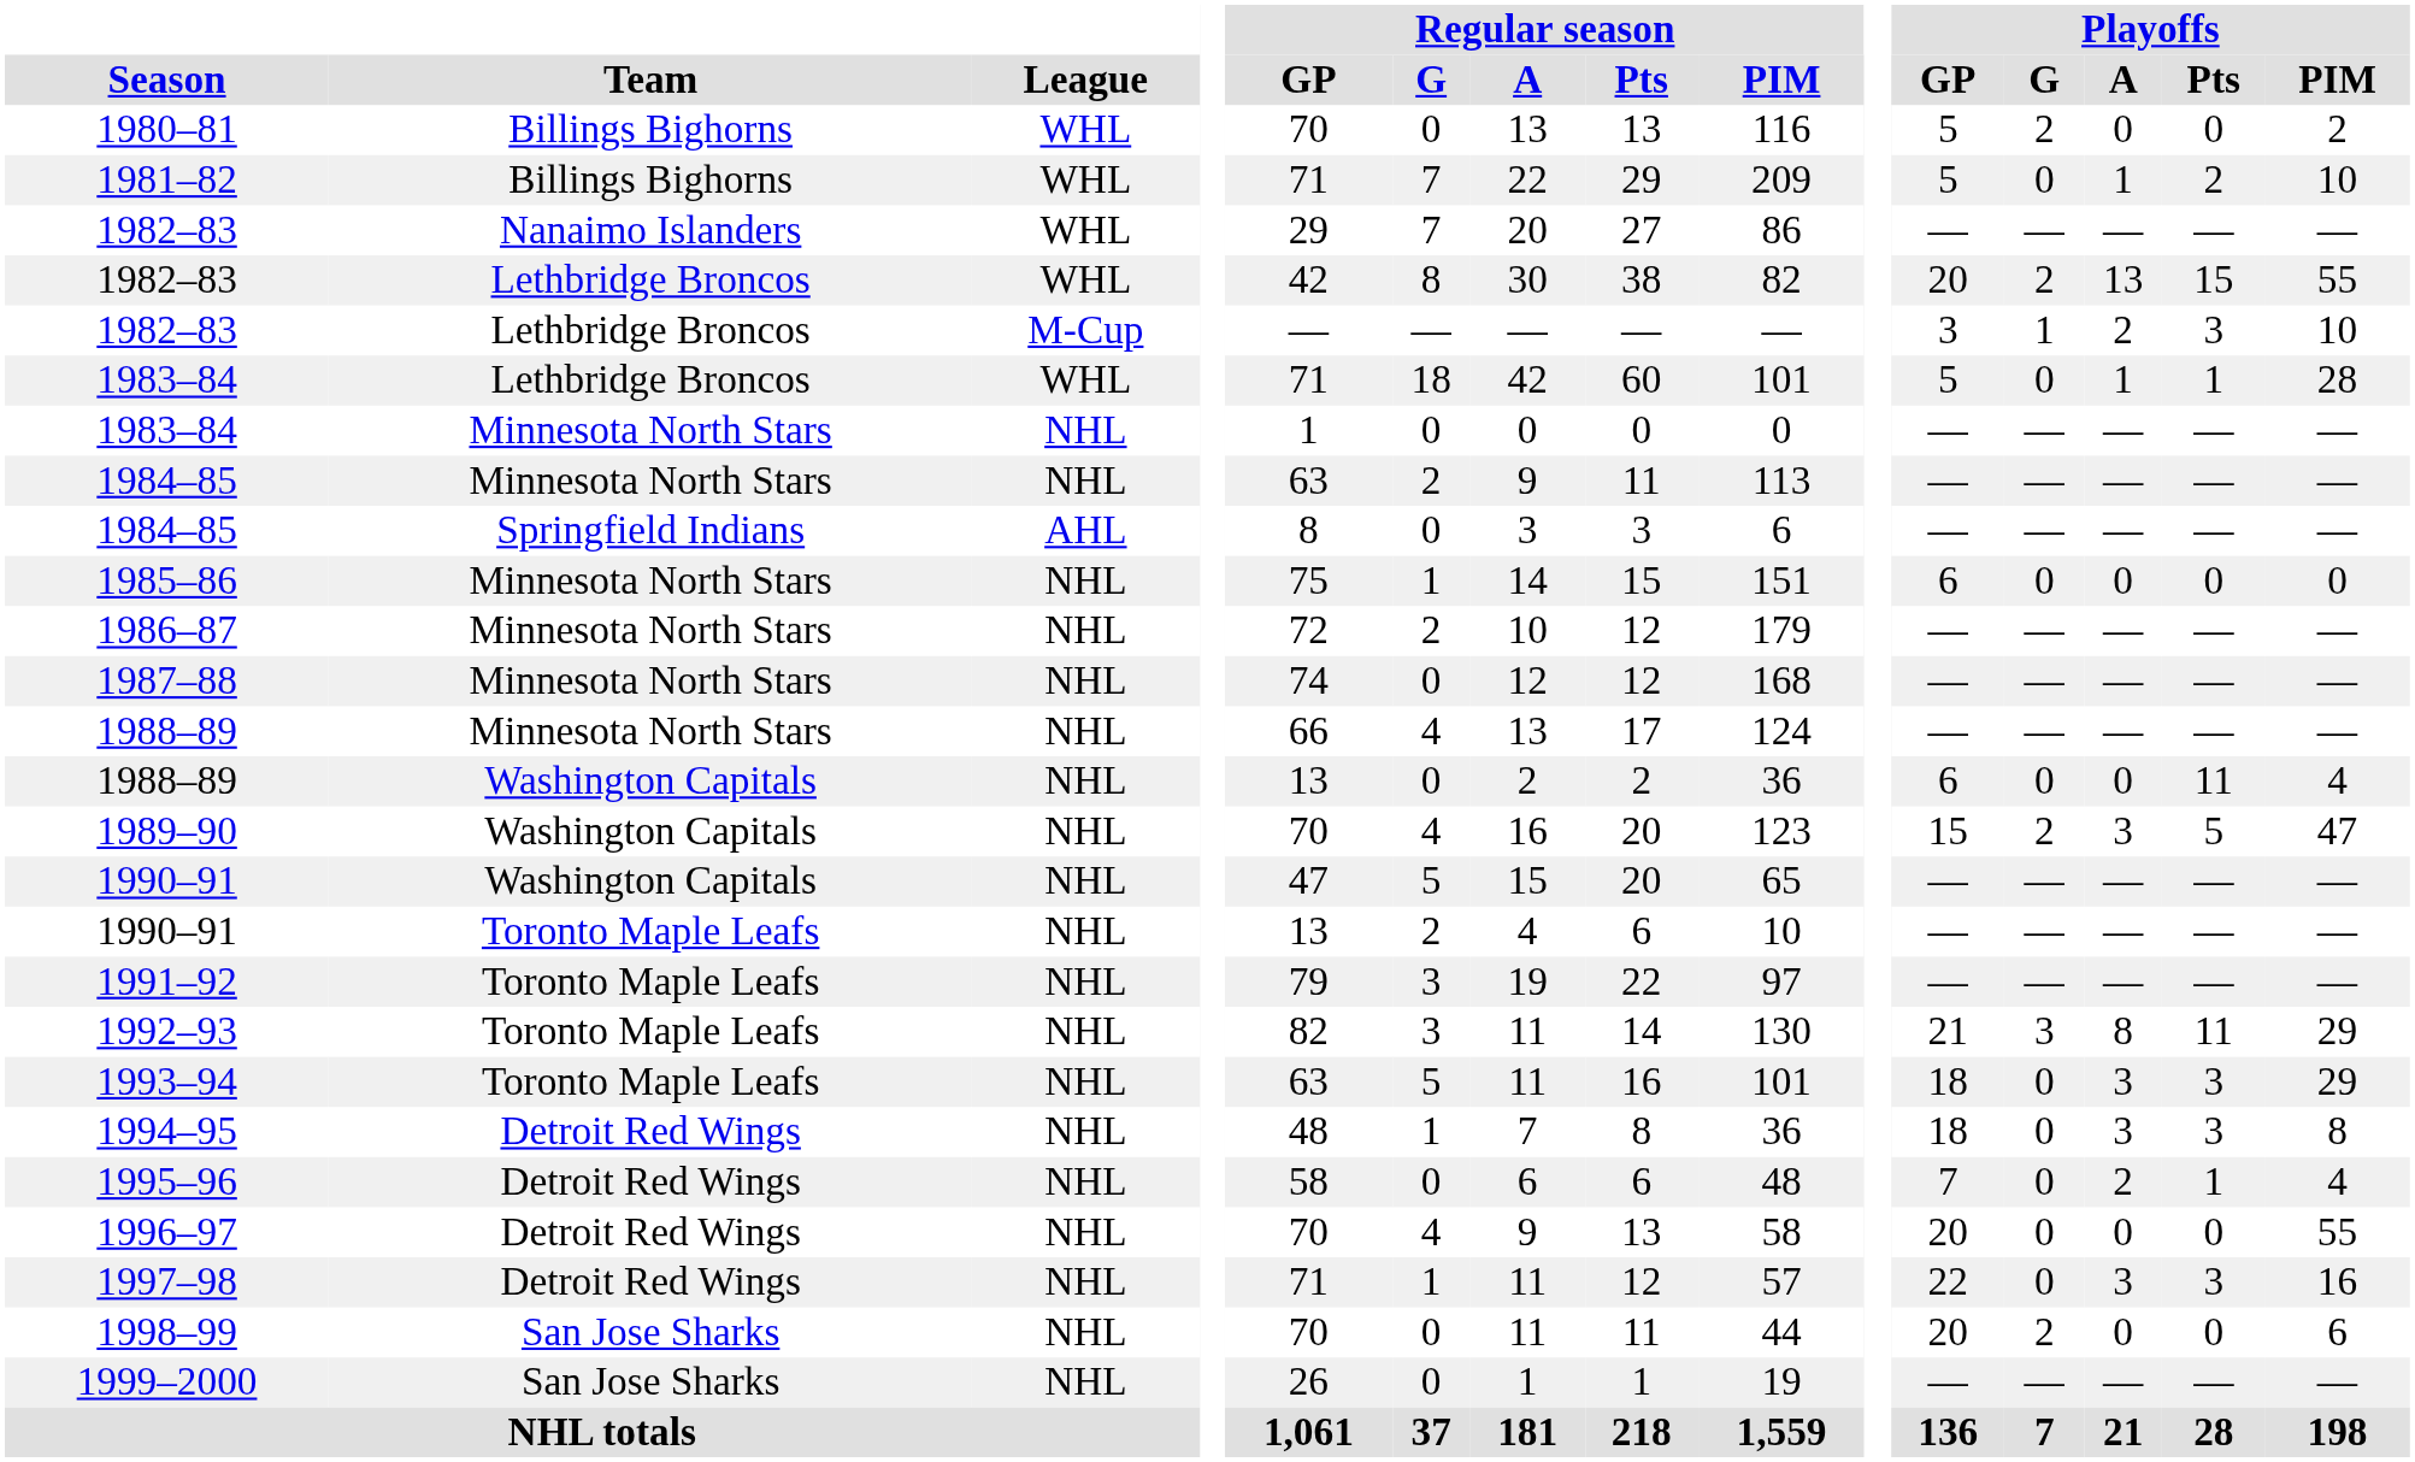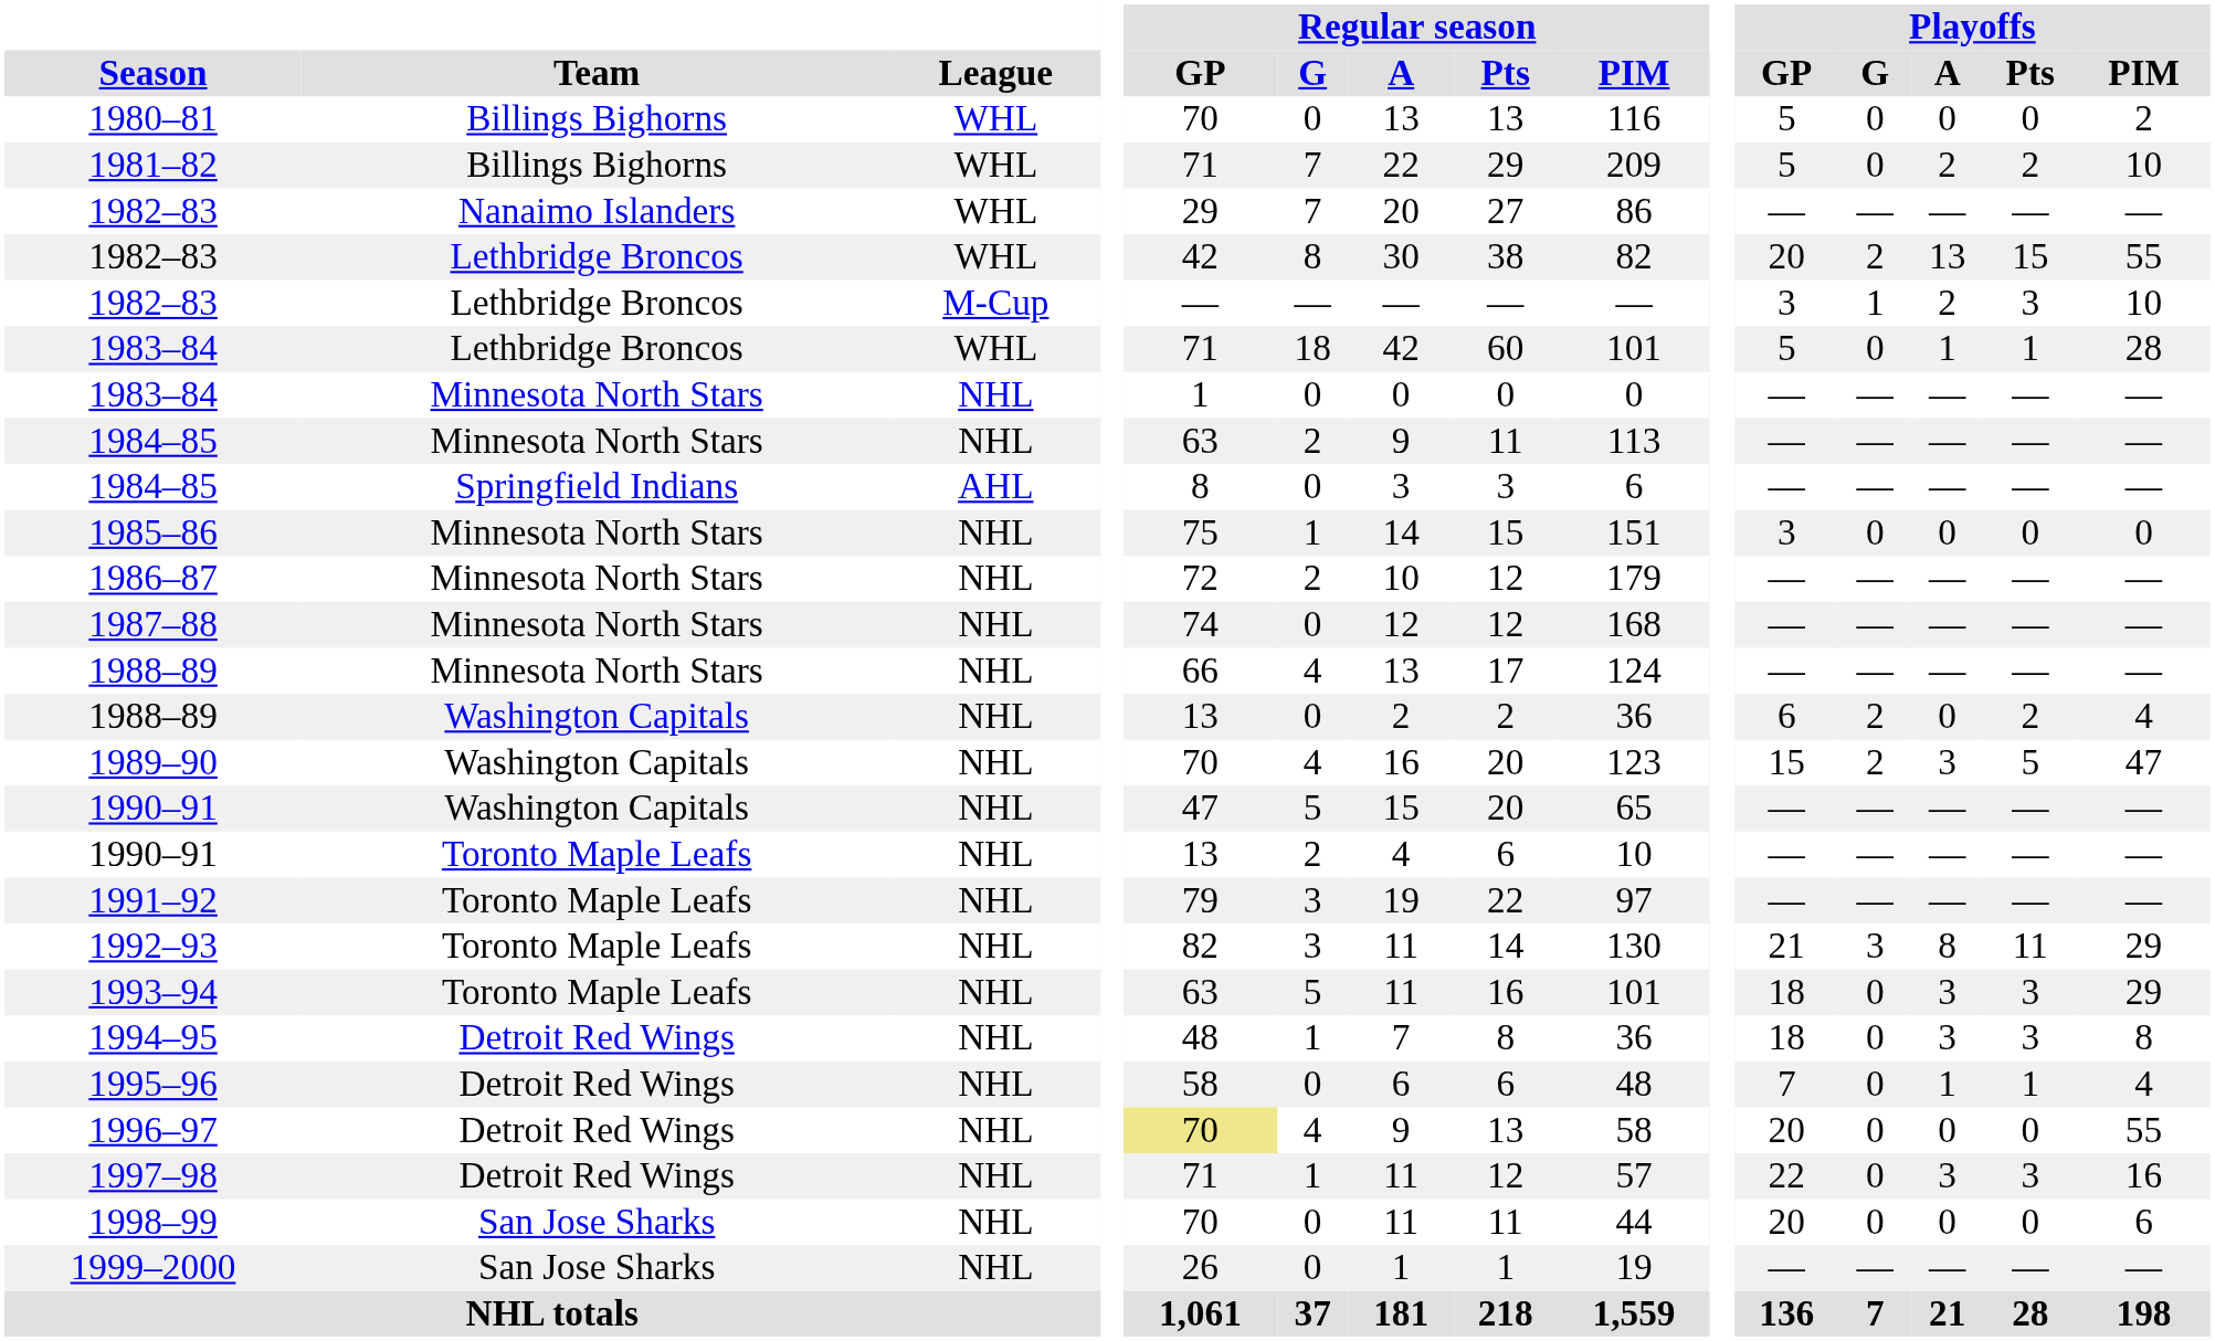1980–81 | Playoffs / G: 2 -> 0
1981–82 | Playoffs / A: 1 -> 2
1985–86 | Playoffs / GP: 6 -> 3
1988–89 / Washington Capitals | Playoffs / G: 0 -> 2
1988–89 / Washington Capitals | Playoffs / Pts: 11 -> 2
1995–96 | Playoffs / A: 2 -> 1
1996–97 | Regular season / GP: no background -> khaki background
1998–99 | Playoffs / G: 2 -> 0
